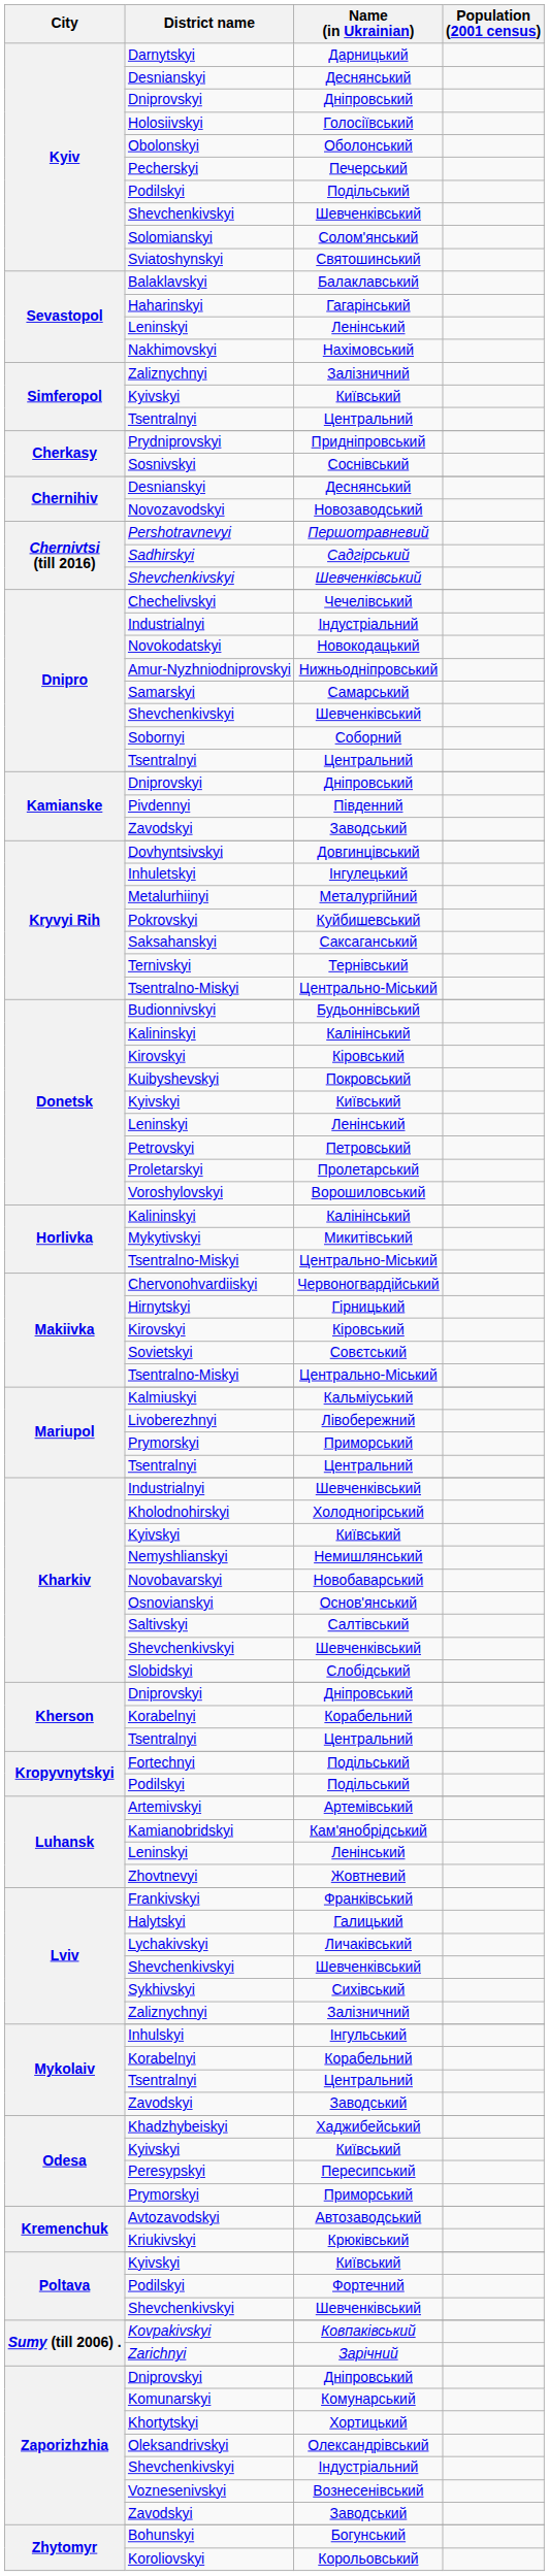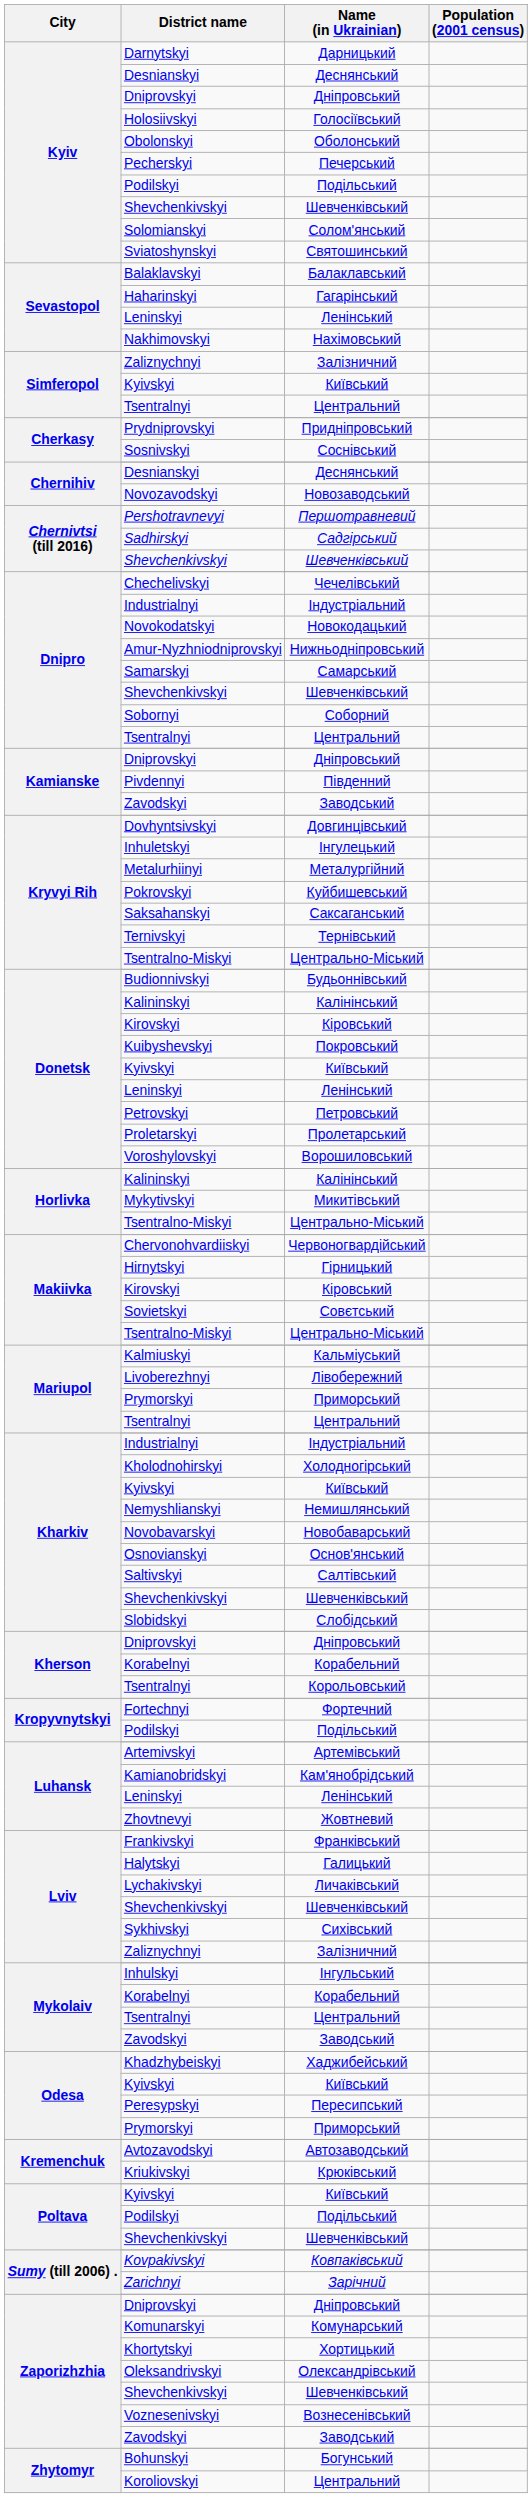Kharkiv / Industrialnyi | Name (in Ukrainian): Шевченківський -> Індустріальний
Kherson / Tsentralnyi | Name (in Ukrainian): Центральний -> Корольовський
Fortechnyi | Name (in Ukrainian): Подільський -> Фортечний
Poltava / Podilskyi | Name (in Ukrainian): Фортечний -> Подільський
Zaporizhzhia / Shevchenkivskyi | Name (in Ukrainian): Індустріальний -> Шевченківський
Koroliovskyi | Name (in Ukrainian): Корольовський -> Центральний
